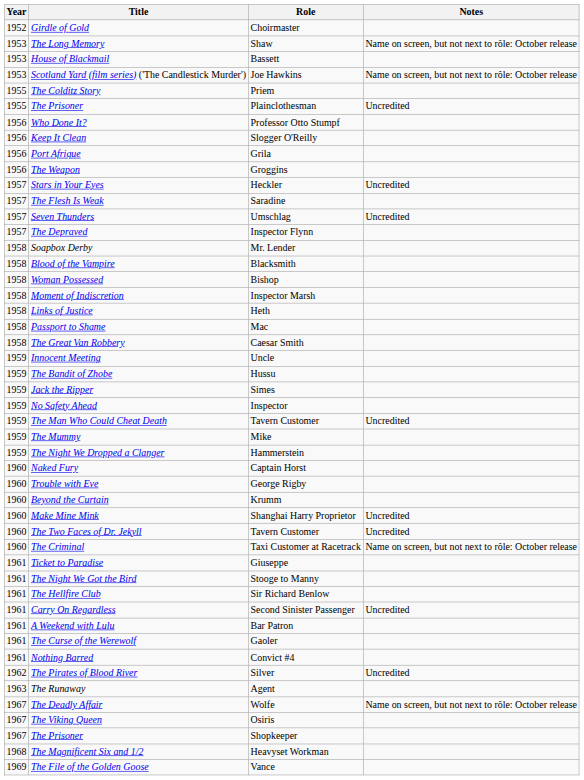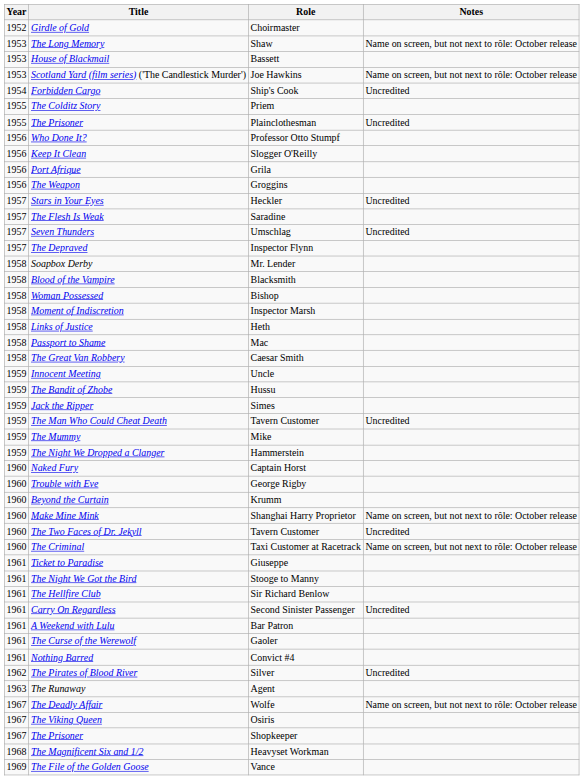+ row: 1954 | Forbidden Cargo | Ship's Cook | Uncredited
- row: 1959 | No Safety Ahead | Inspector
Make Mine Mink | Notes: Uncredited -> Name on screen, but not next to rôle: October release
